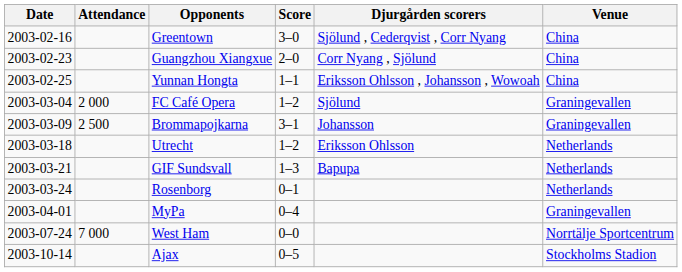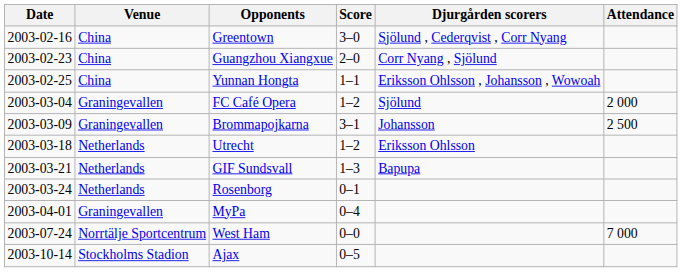columns swapped: Venue <-> Attendance
